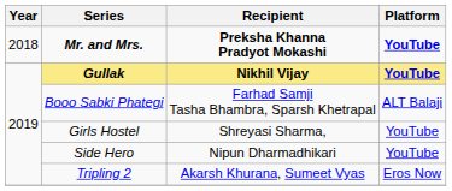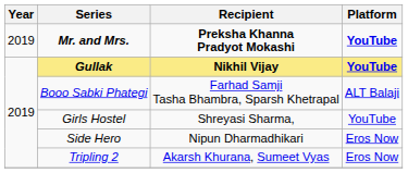Mr. and Mrs. | Year: 2018 -> 2019
Side Hero | Platform: YouTube -> Eros Now
